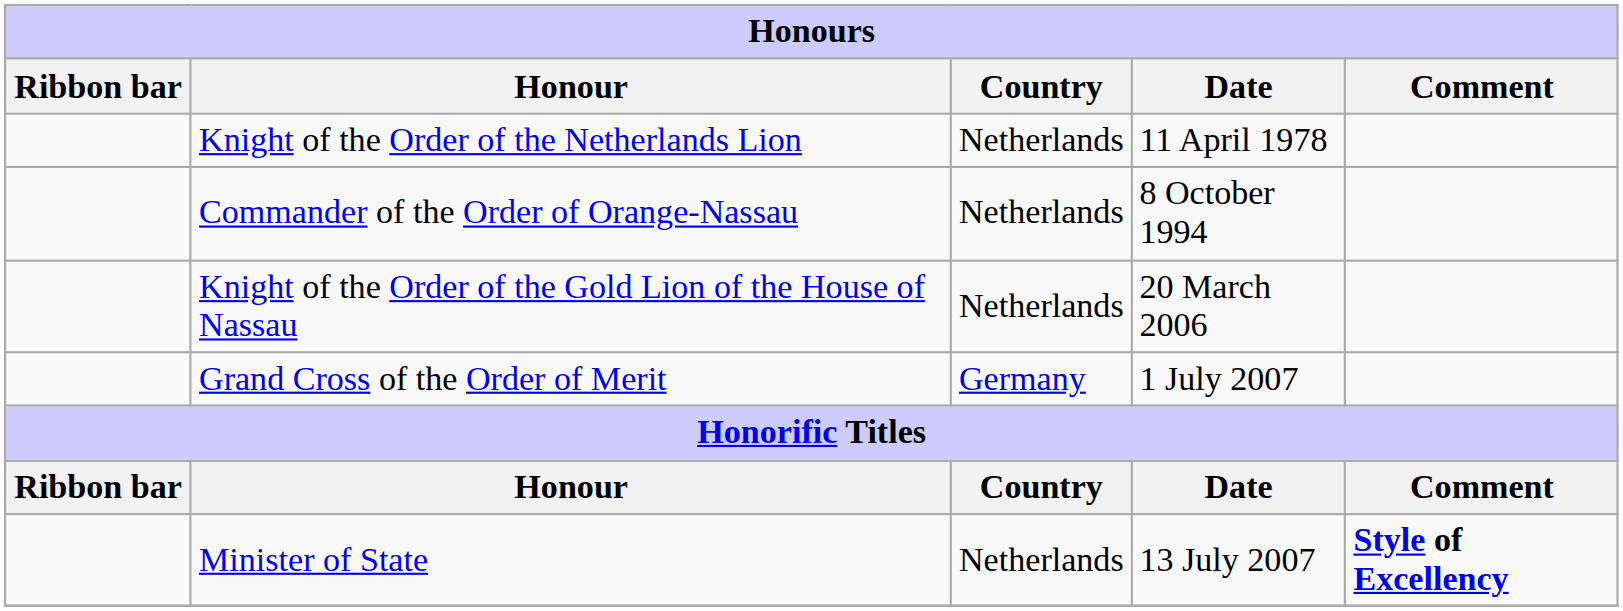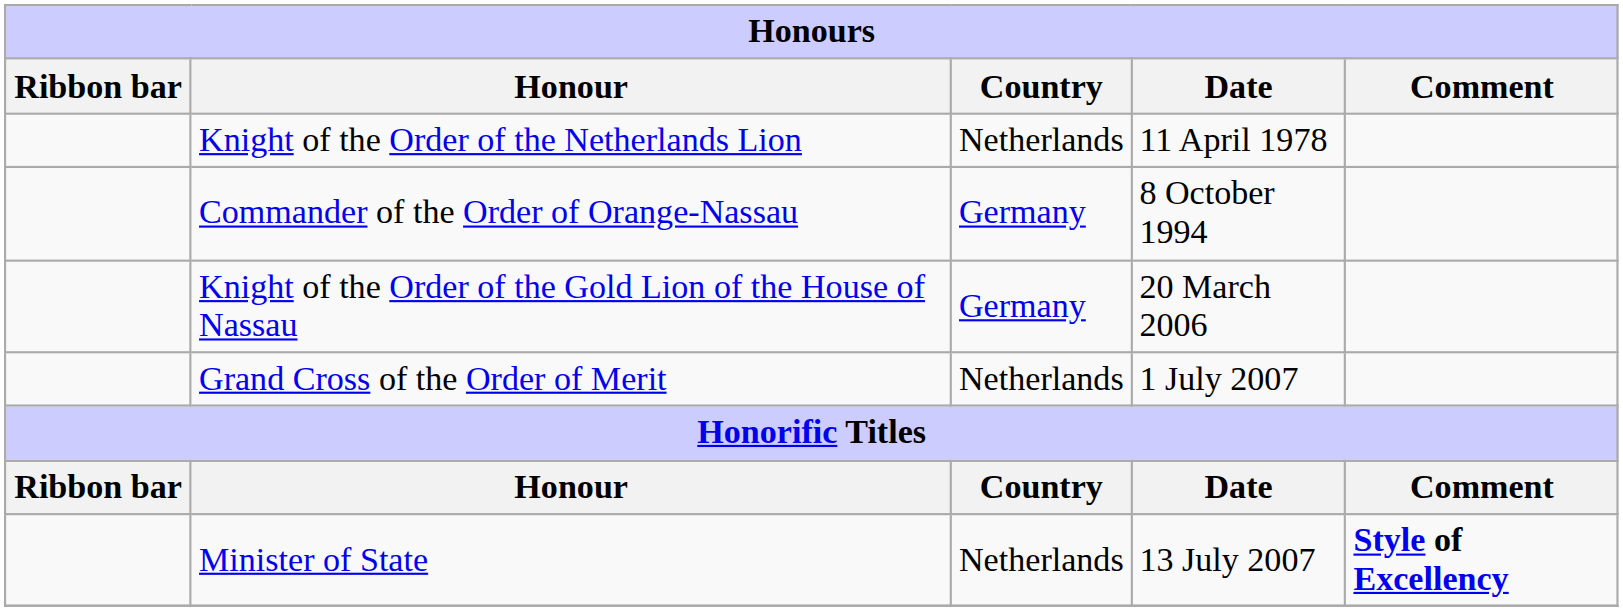Commander of the Order of Orange-Nassau | Country: Netherlands -> Germany
Knight of the Order of the Gold Lion of the House of Nassau | Country: Netherlands -> Germany
Grand Cross of the Order of Merit | Country: Germany -> Netherlands
